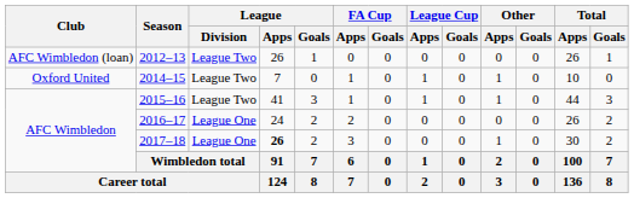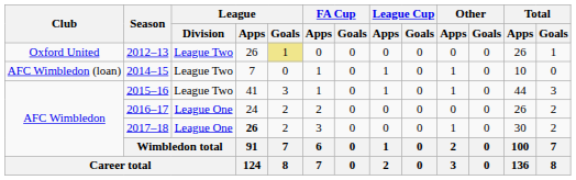2012–13 | Club: AFC Wimbledon (loan) -> Oxford United
2012–13 | League / Goals: no background -> khaki background
2014–15 | Club: Oxford United -> AFC Wimbledon (loan)
